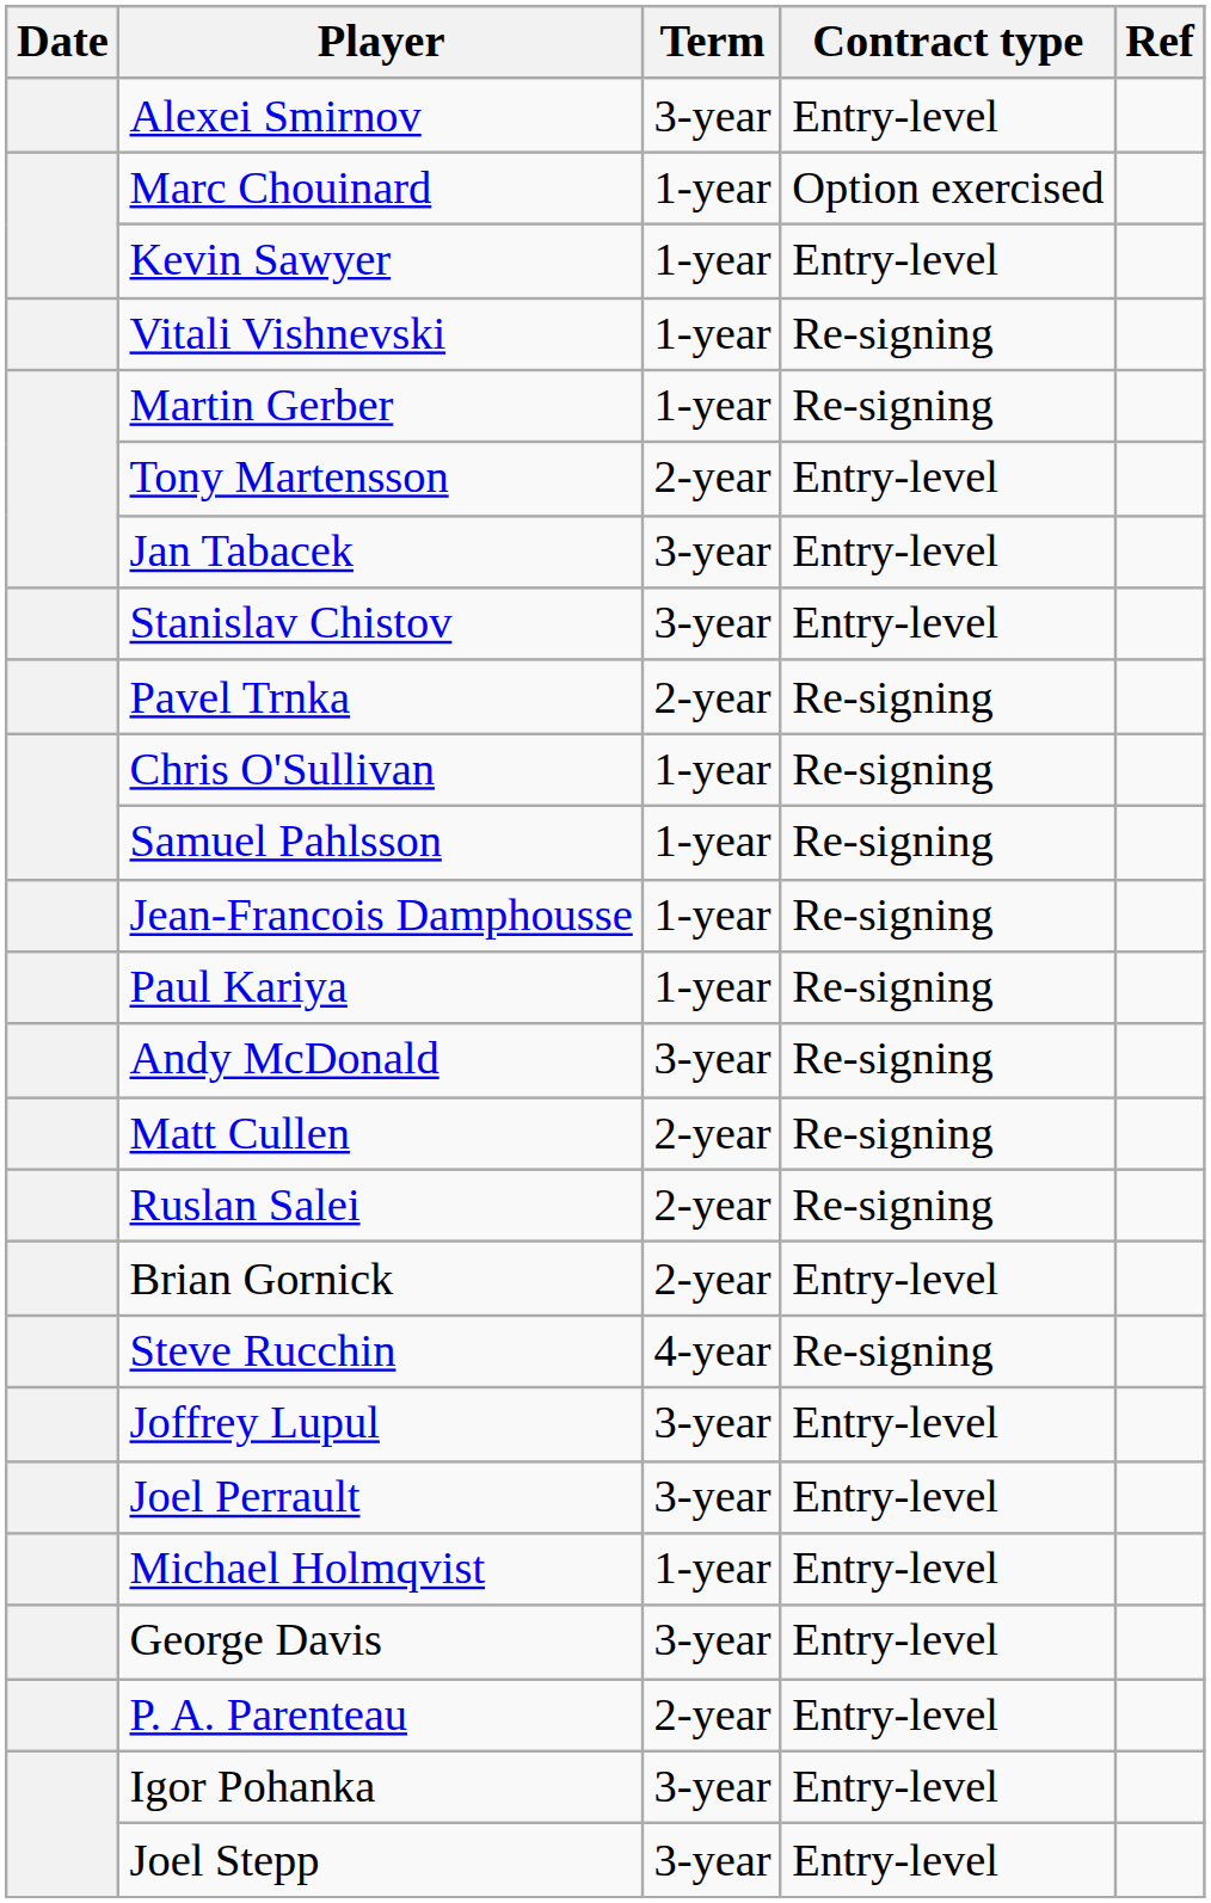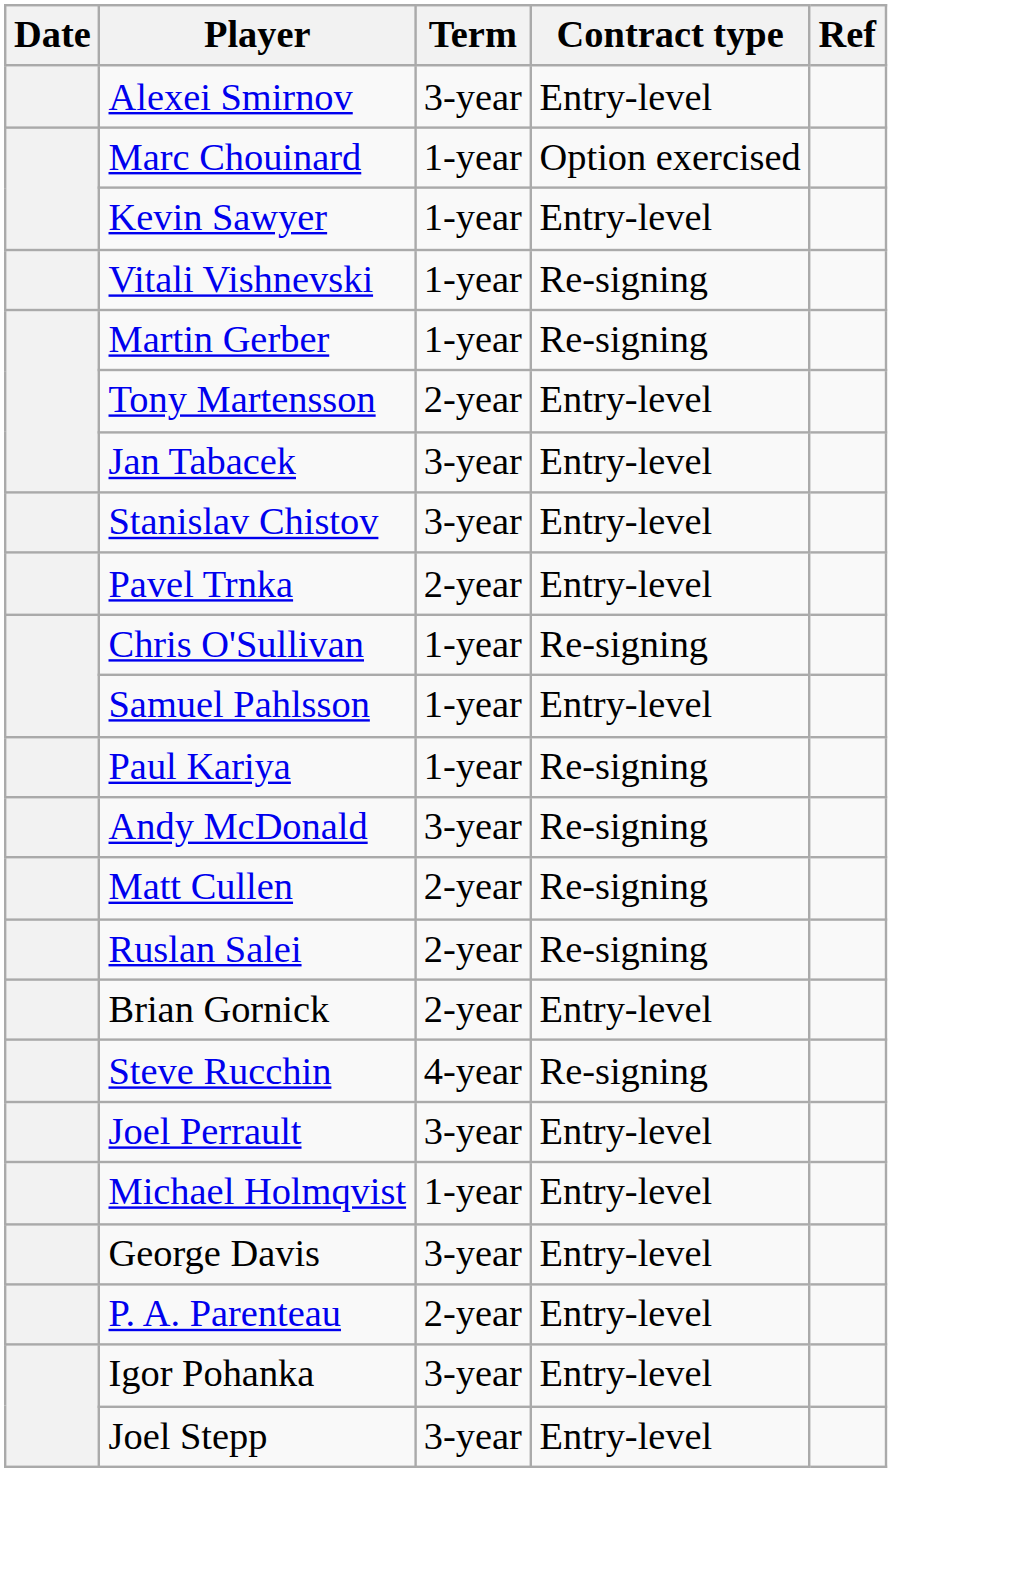Pavel Trnka | Contract type: Re-signing -> Entry-level
Samuel Pahlsson | Contract type: Re-signing -> Entry-level
- row: Jean-Francois Damphousse | 1-year | Re-signing
- row: Joffrey Lupul | 3-year | Entry-level
